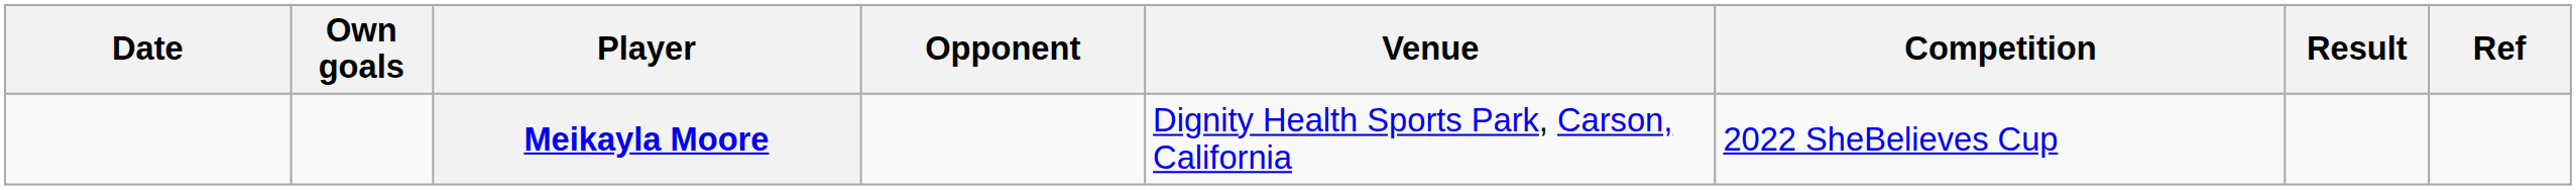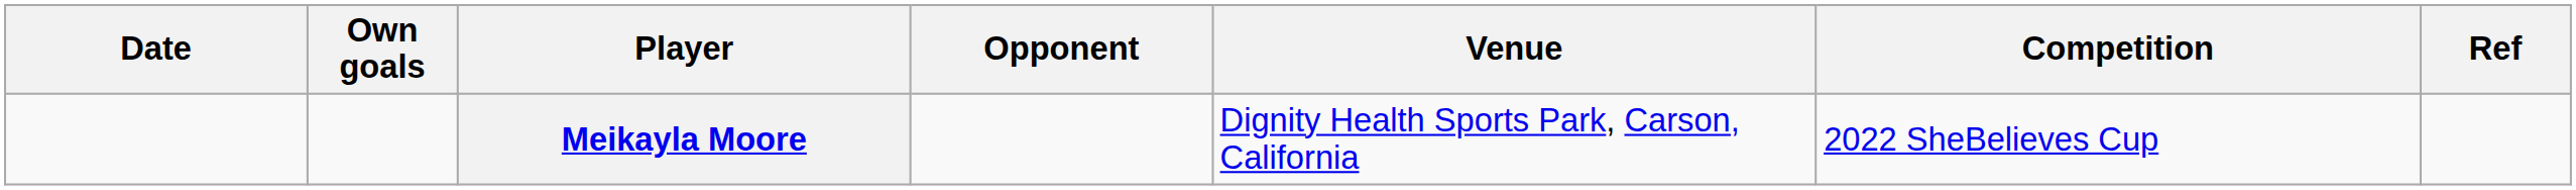- column: Result
